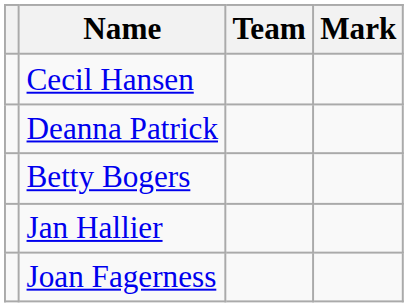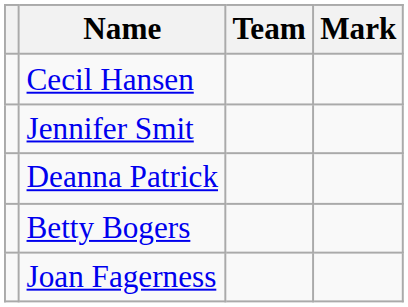+ row: Jennifer Smit
- row: Jan Hallier
